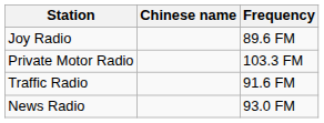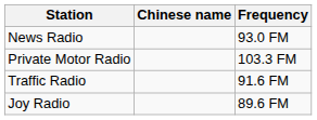rows swapped: News Radio <-> Joy Radio
